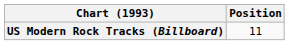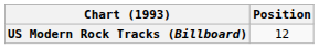US Modern Rock Tracks (Billboard) | Position: 11 -> 12
